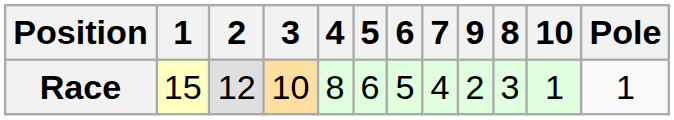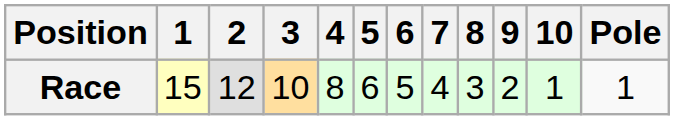columns swapped: 8 <-> 9
